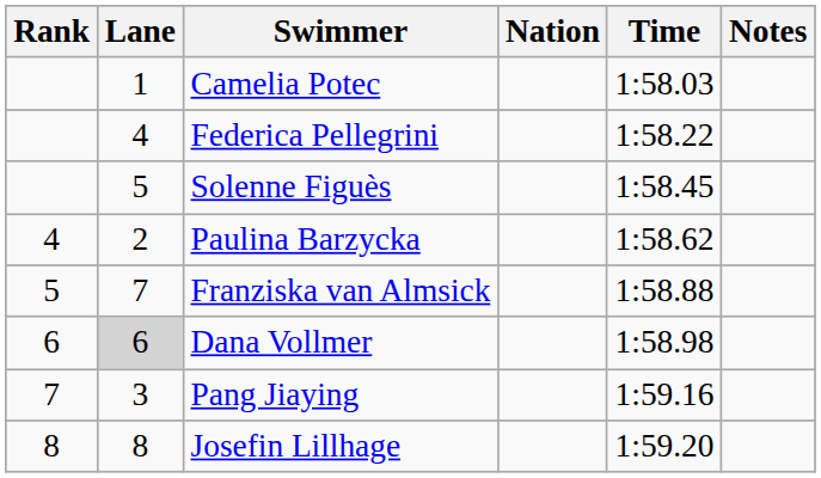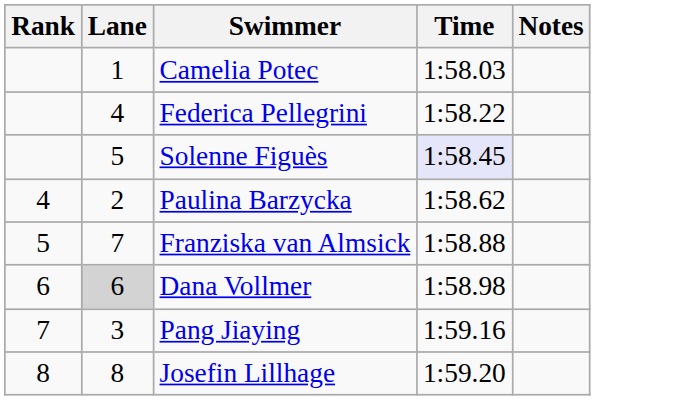- column: Nation
Solenne Figuès | Time: no background -> lavender background
